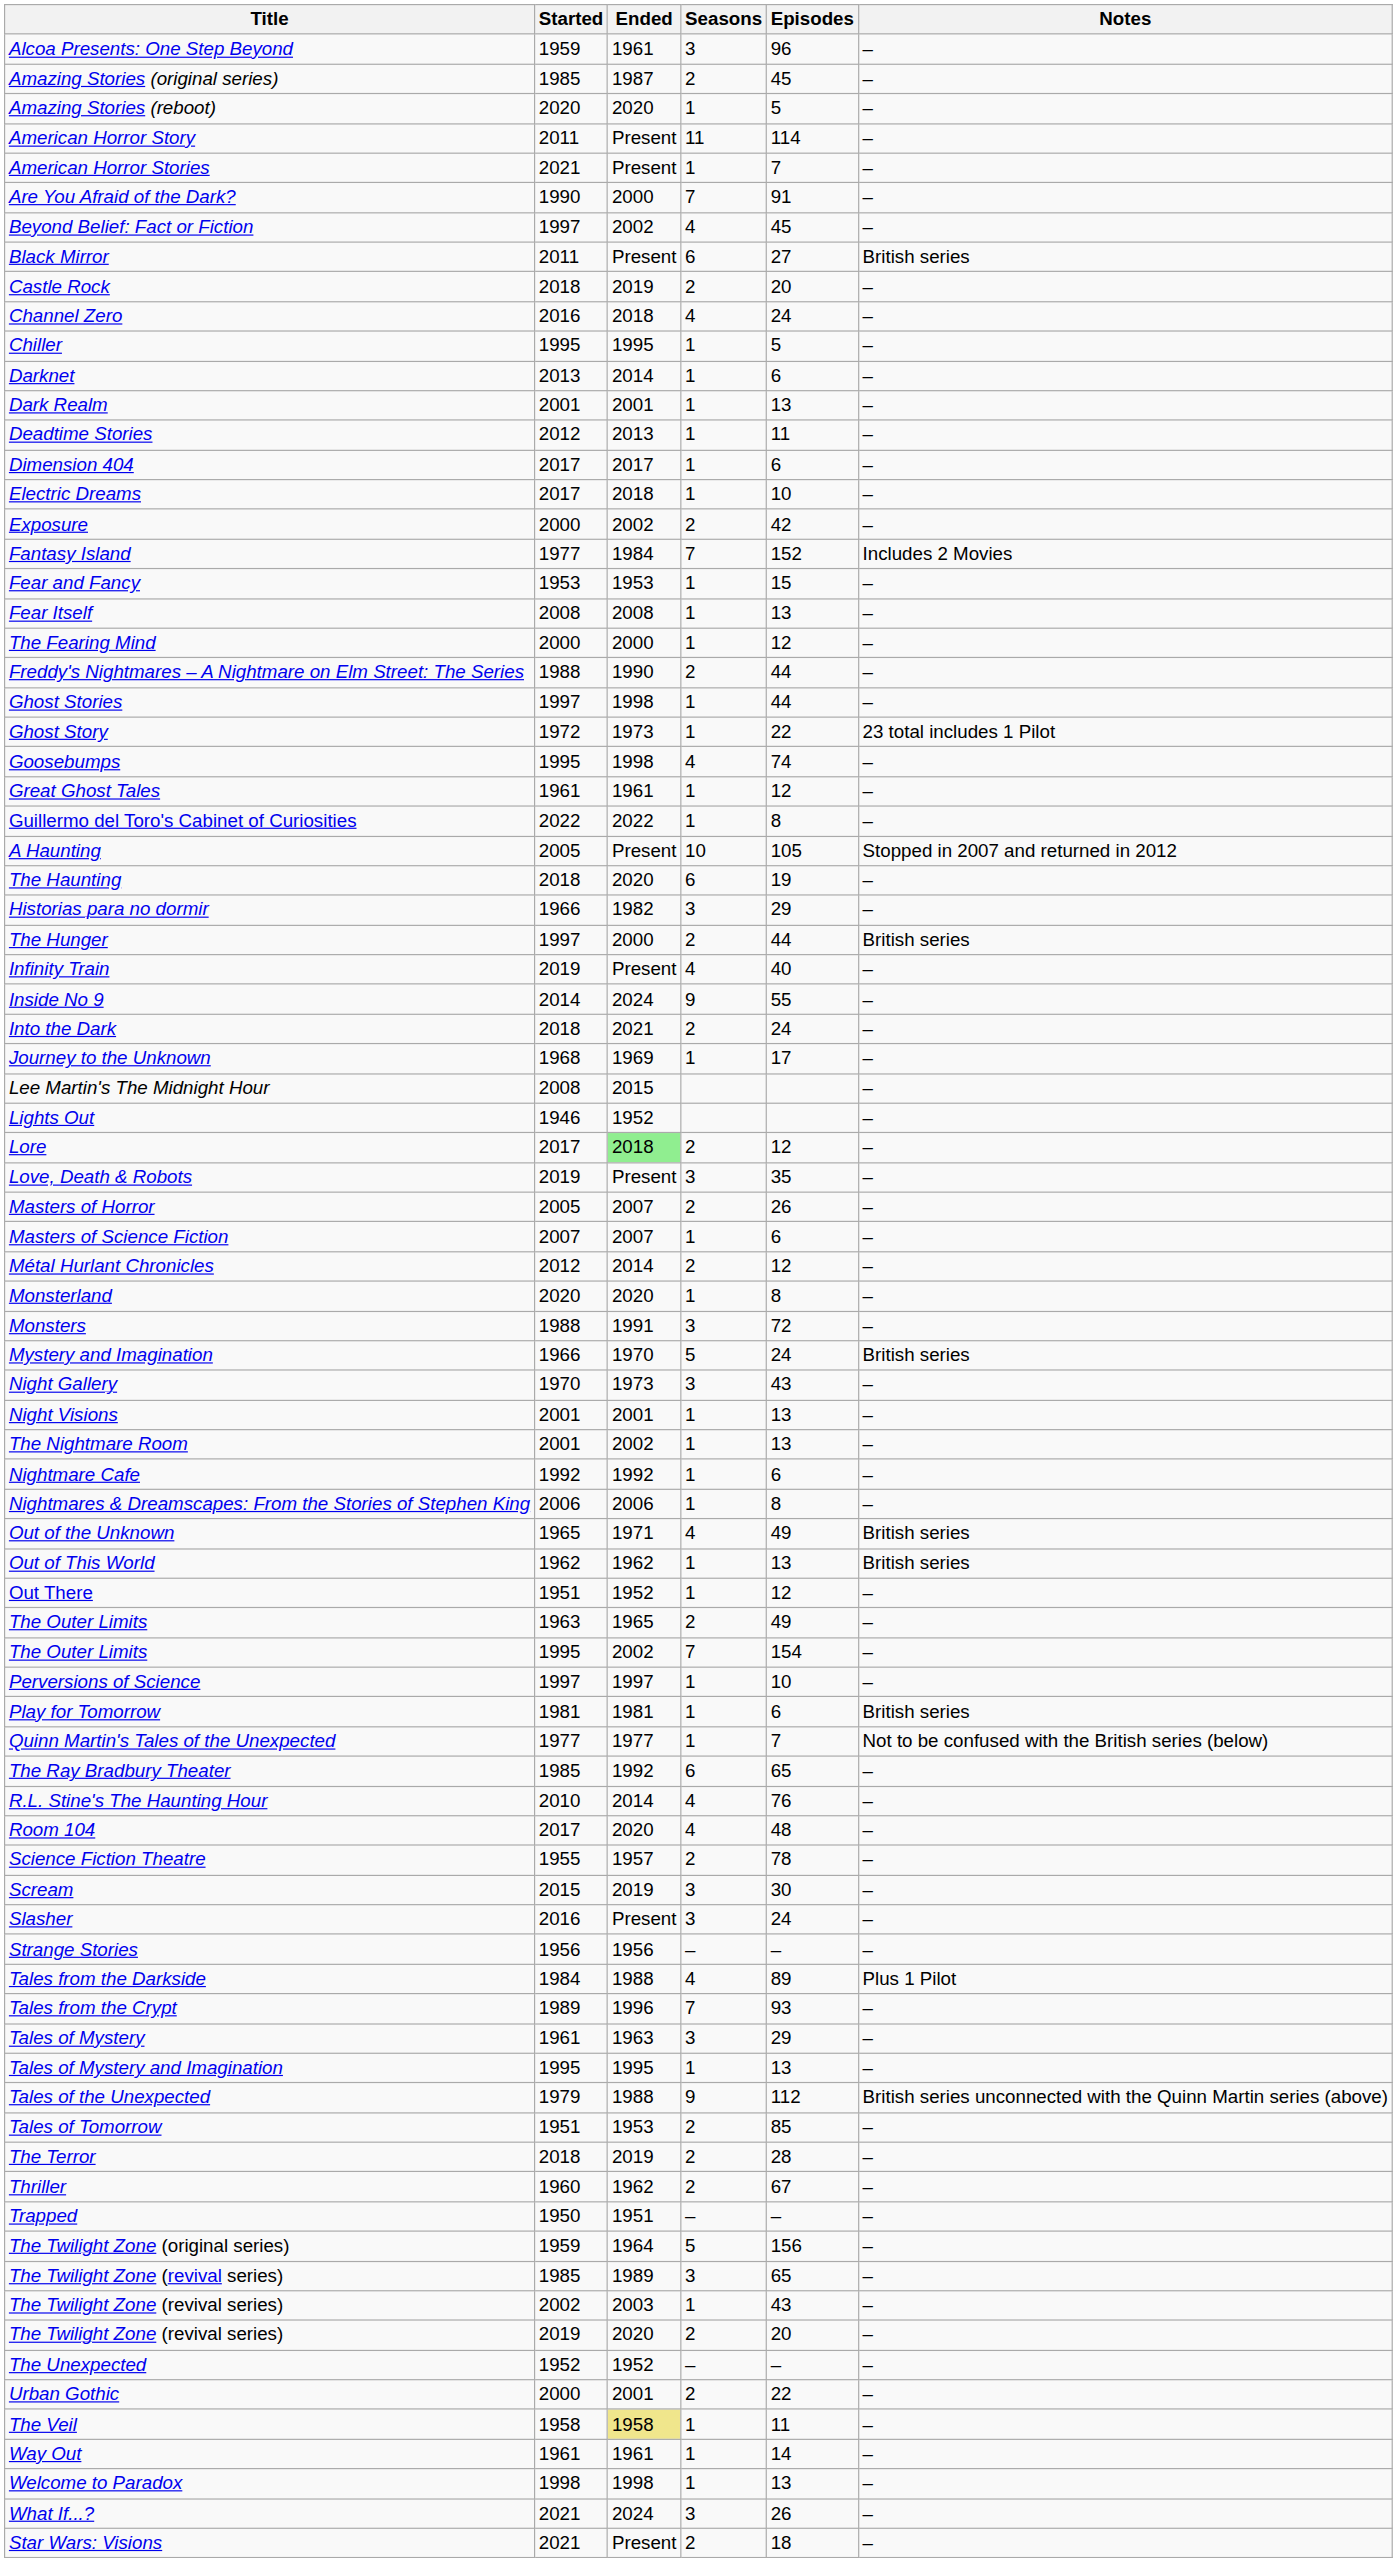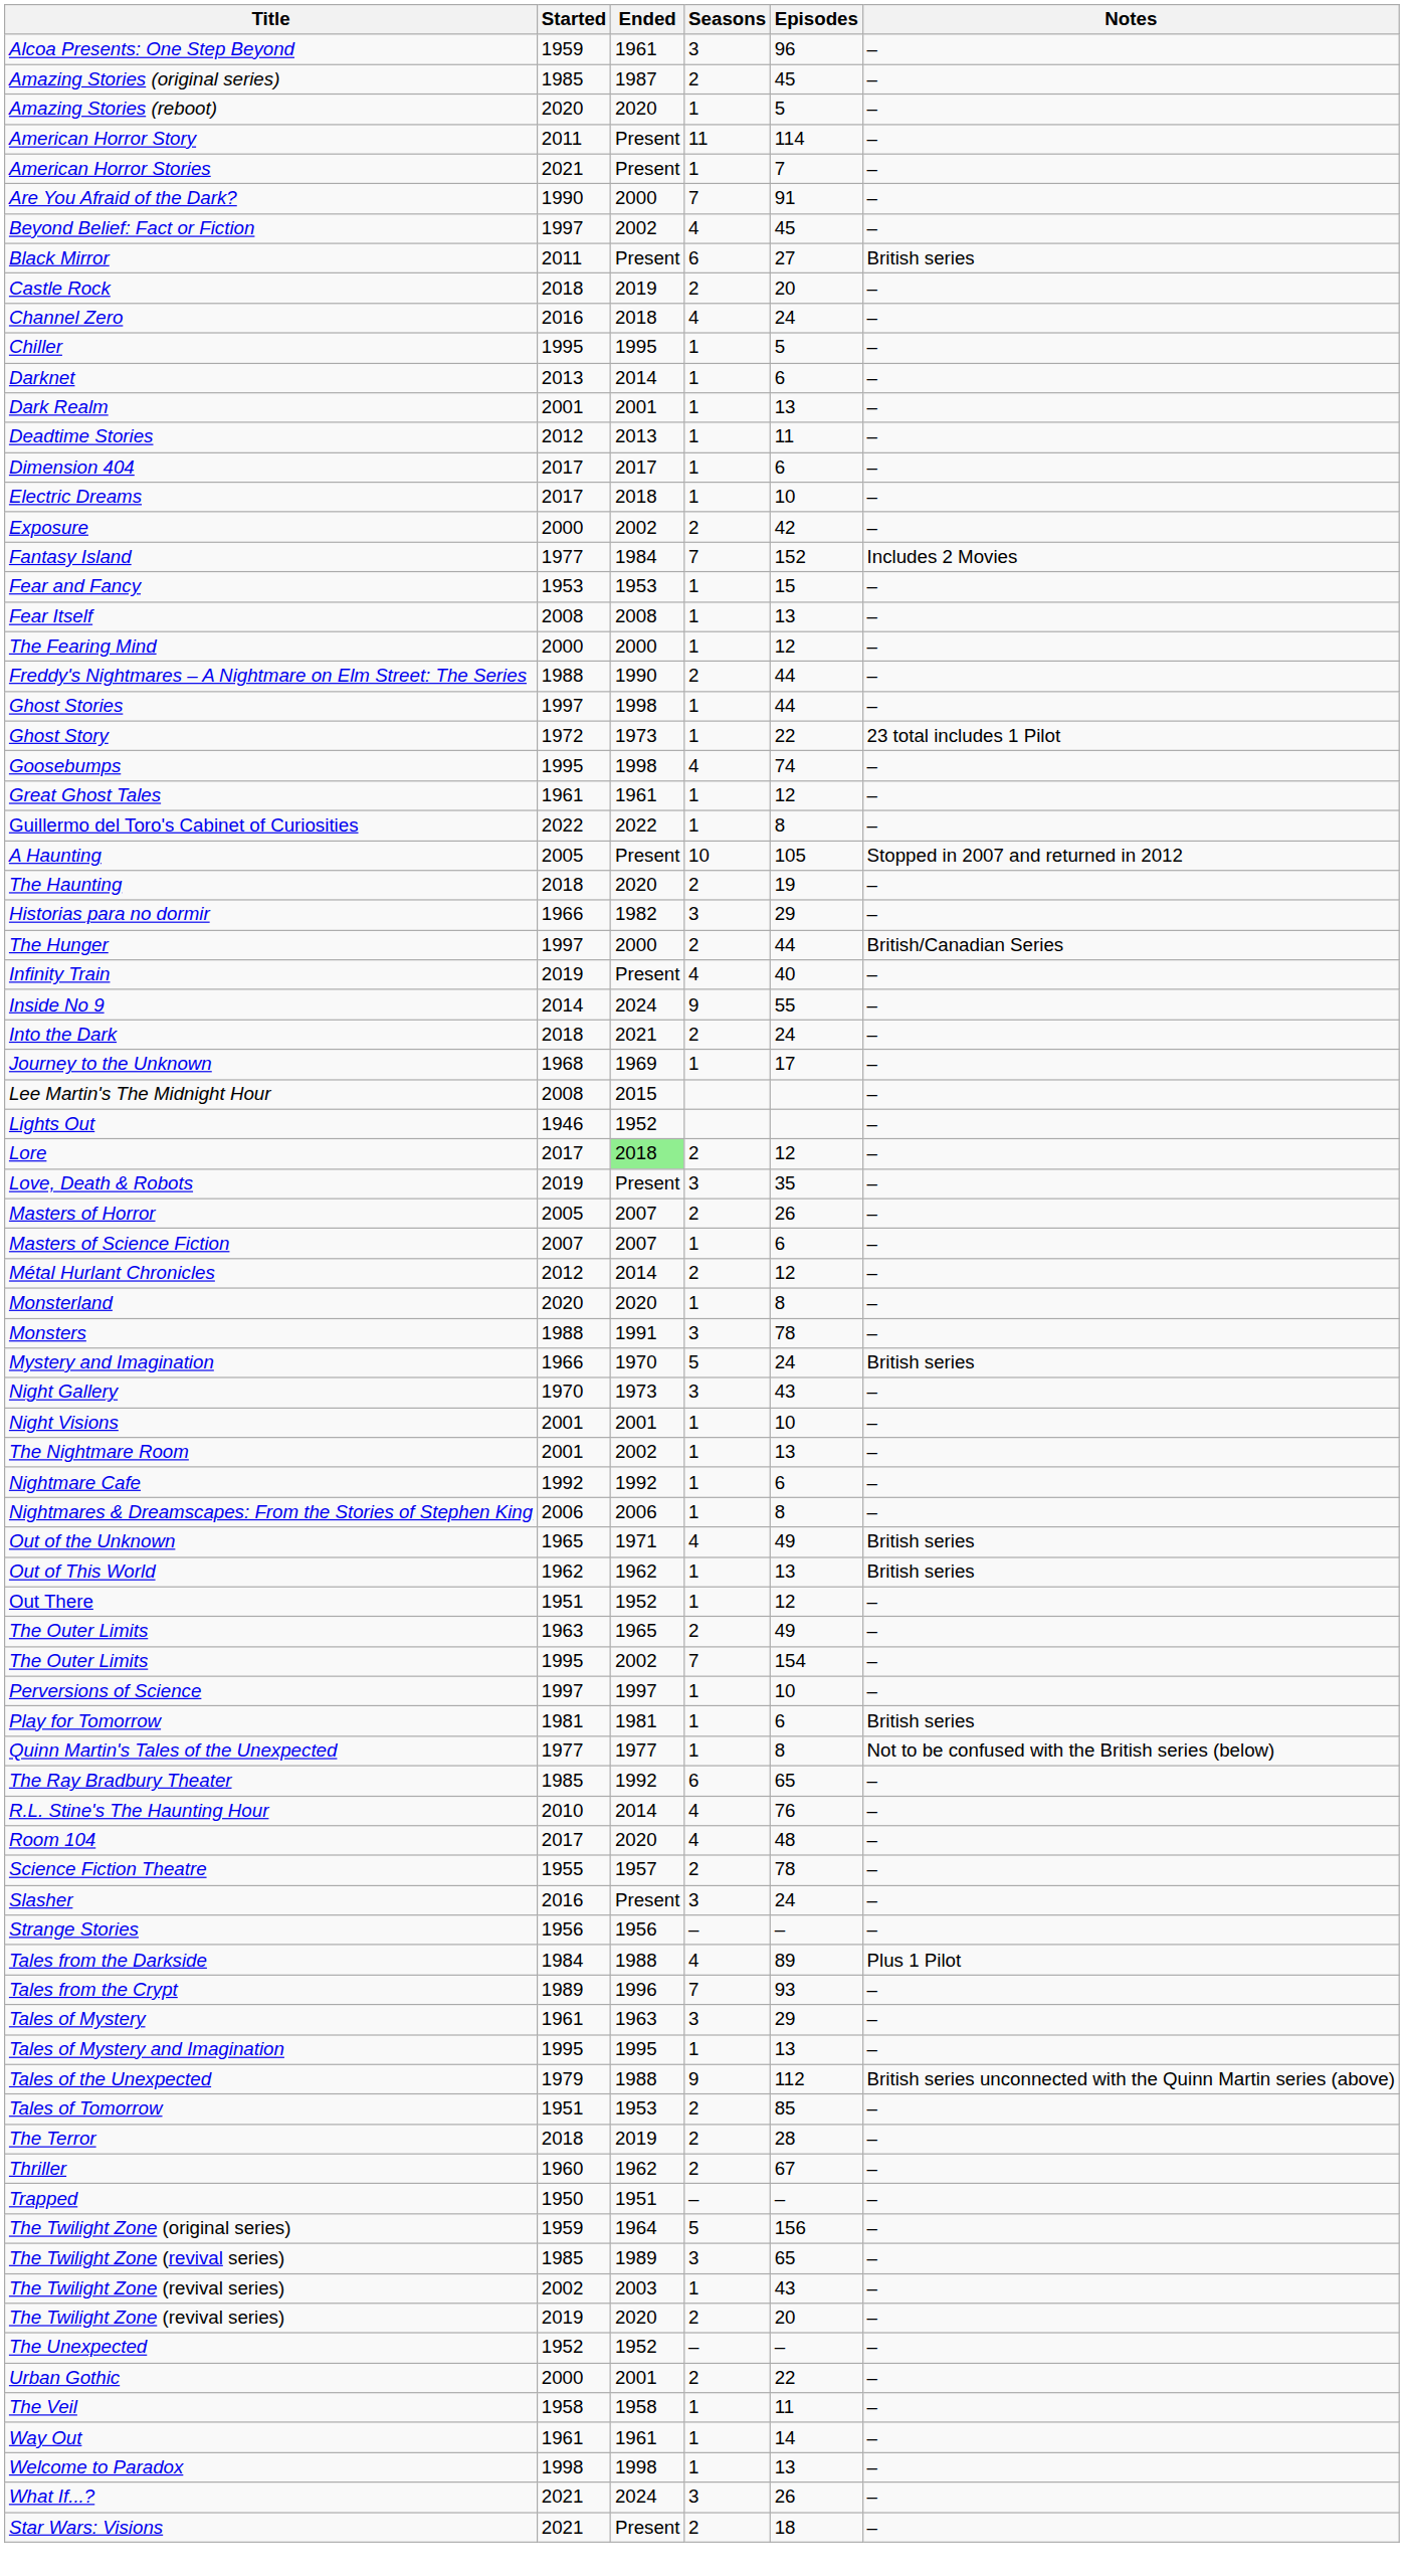The Haunting | Seasons: 6 -> 2
The Hunger | Notes: British series -> British/Canadian Series
Monsters | Episodes: 72 -> 78
Night Visions | Episodes: 13 -> 10
Quinn Martin's Tales of the Unexpected | Episodes: 7 -> 8
- row: Scream | 2015 | 2019 | 3 | 30 | –
The Veil | Ended: khaki background -> no background
